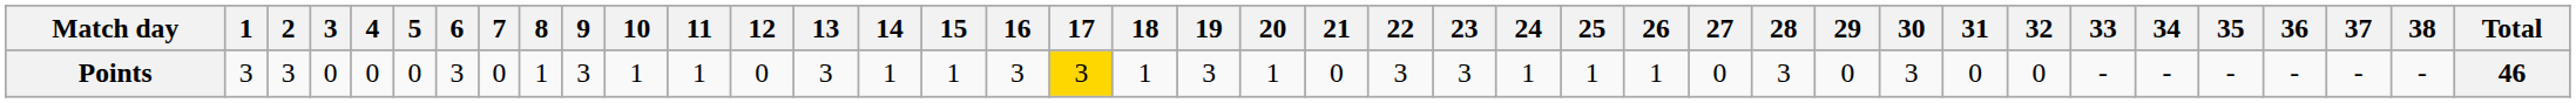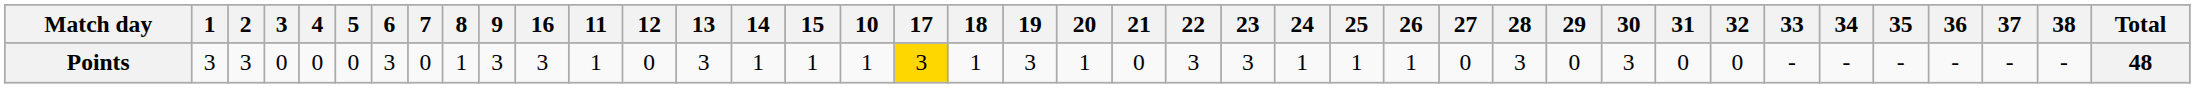columns swapped: 10 <-> 16
Points | Total: 46 -> 48
